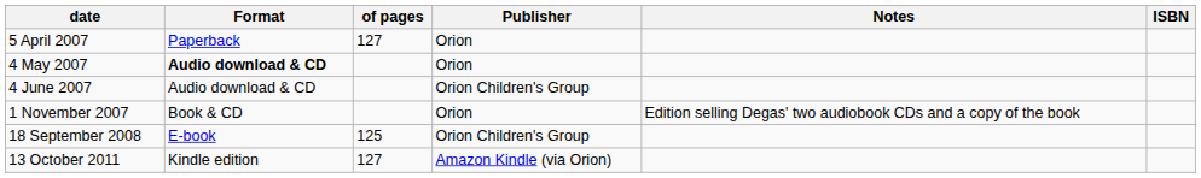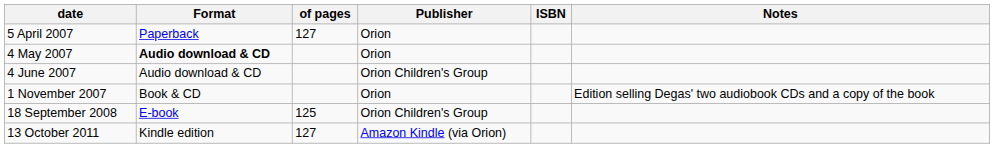columns swapped: Notes <-> ISBN
